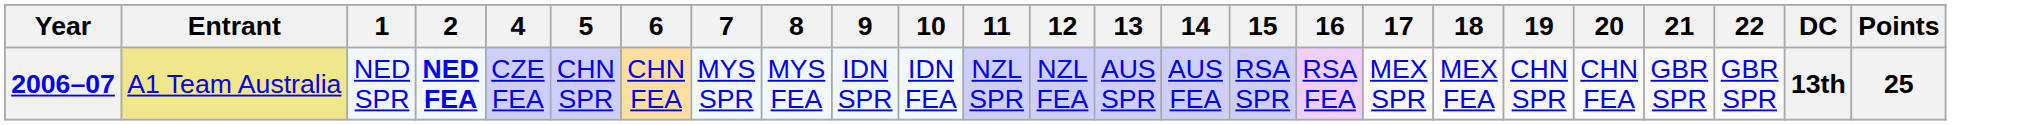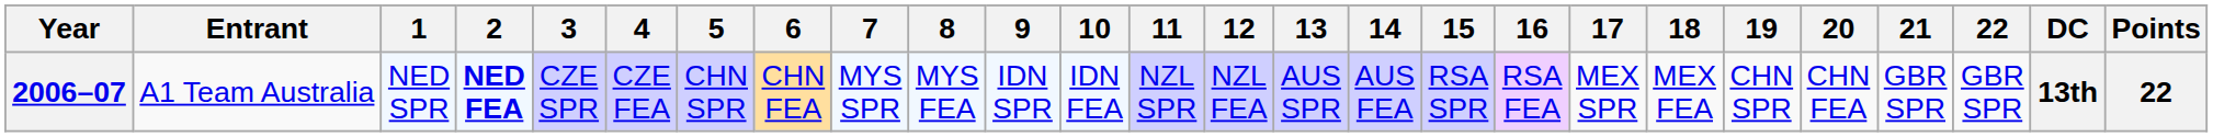+ column: 3 | CZE SPR
2006–07 | Entrant: khaki background -> no background
2006–07 | Points: 25 -> 22
